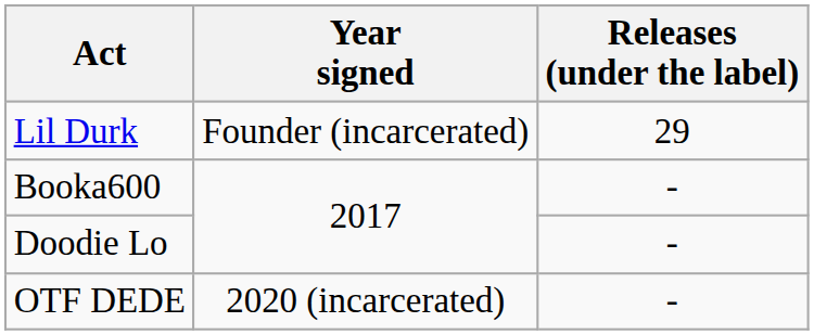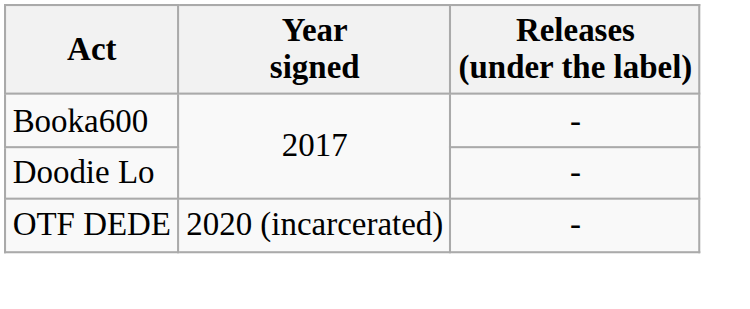- row: Lil Durk | Founder (incarcerated) | 29
